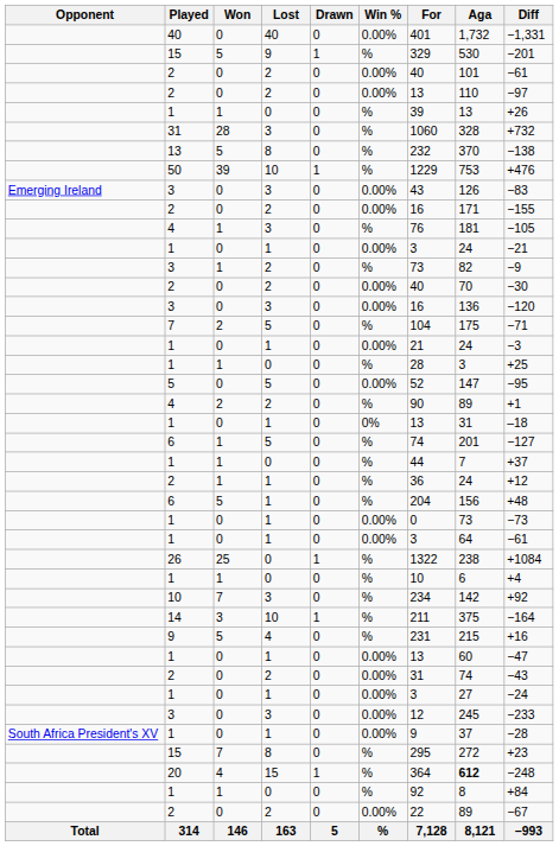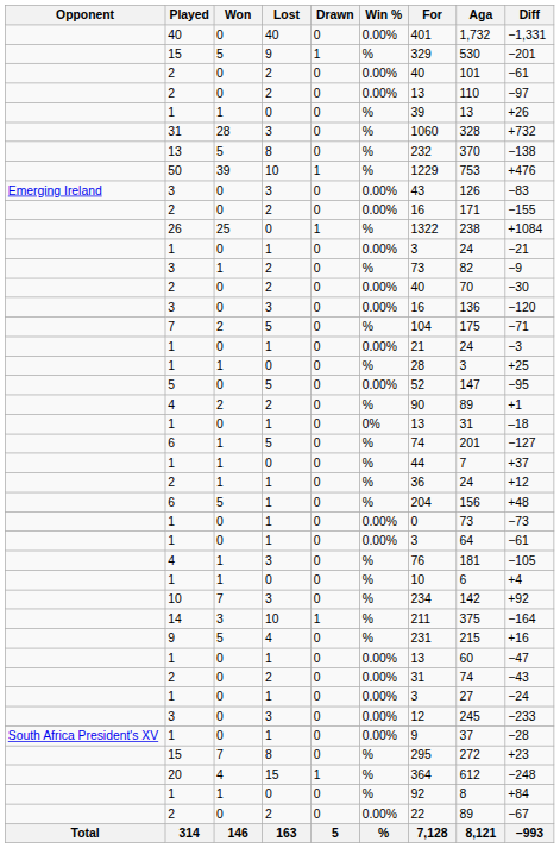rows swapped: 4 / 3 <-> 26
20 | Aga: bold -> normal
